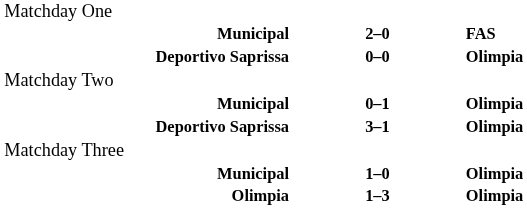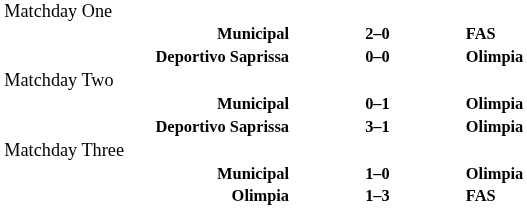1–3 | column 3: Olimpia -> FAS
